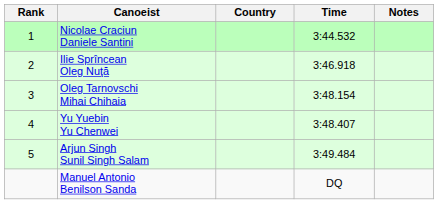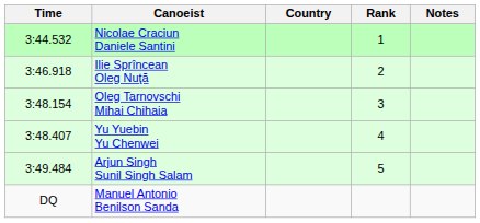columns swapped: Rank <-> Time
